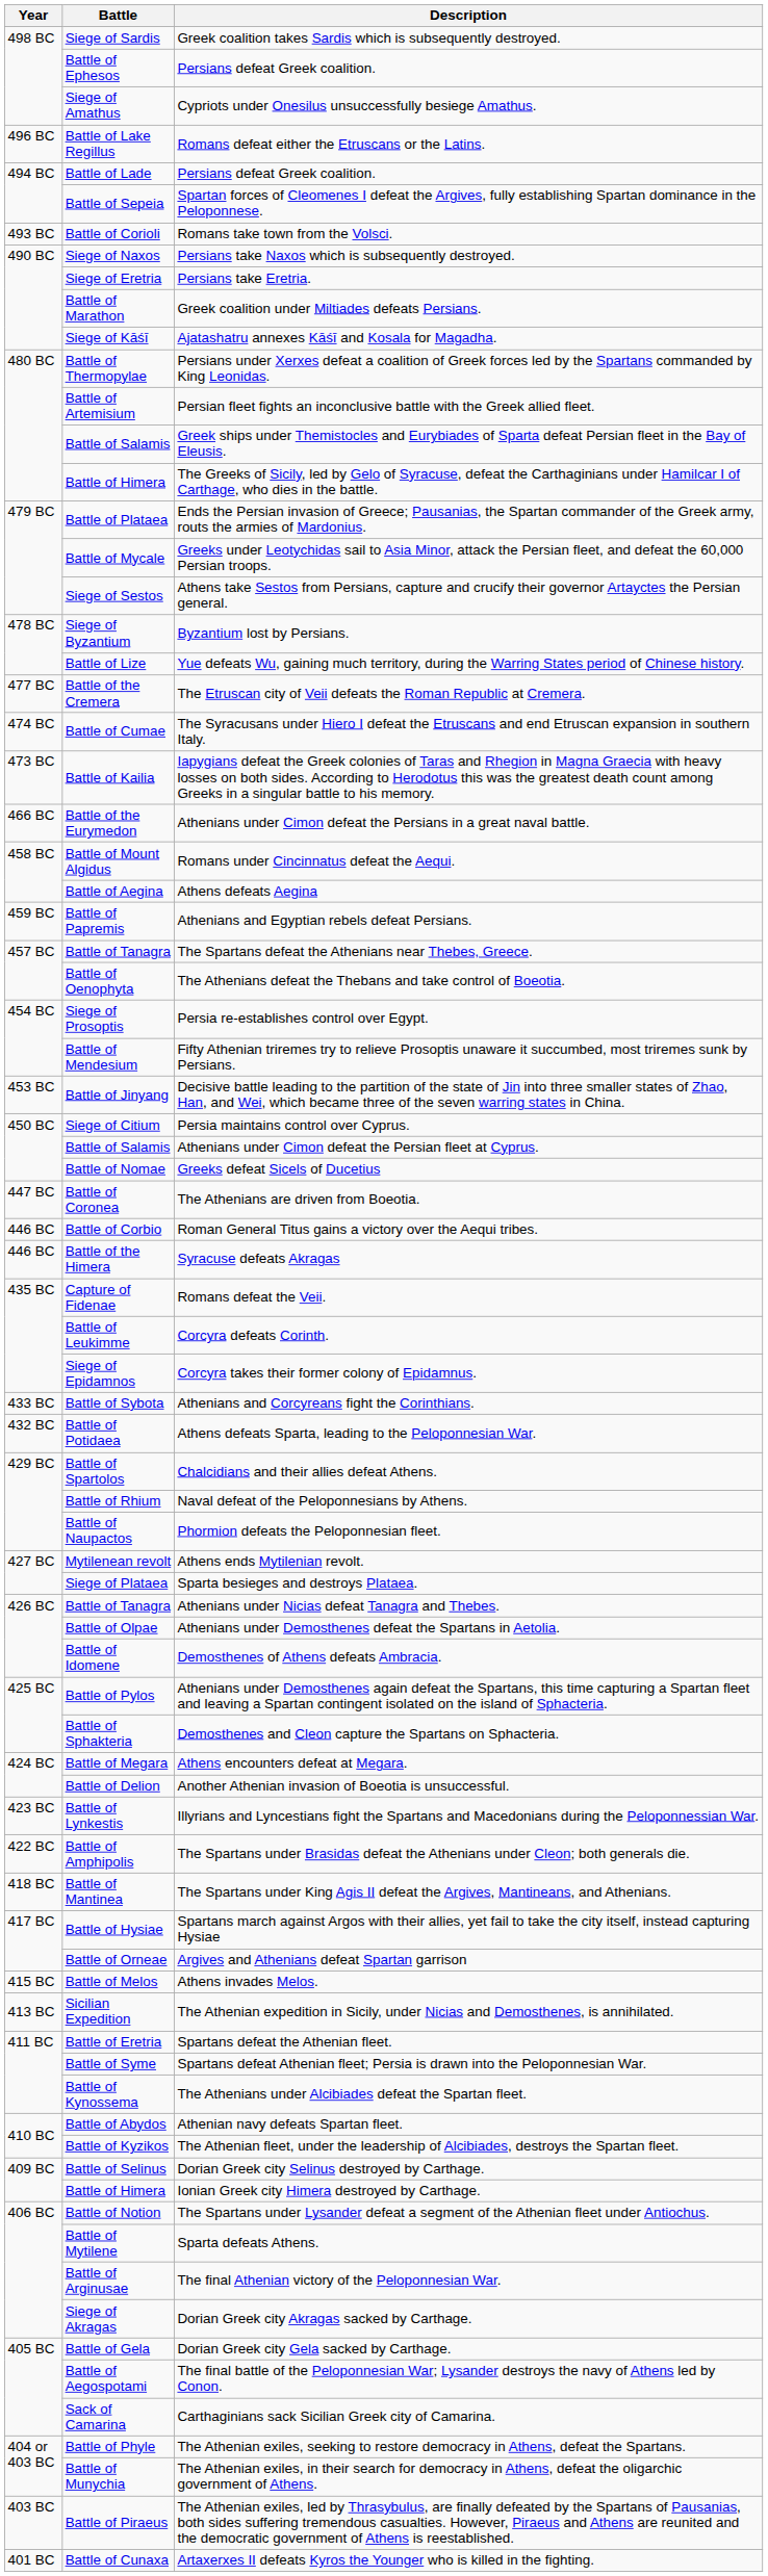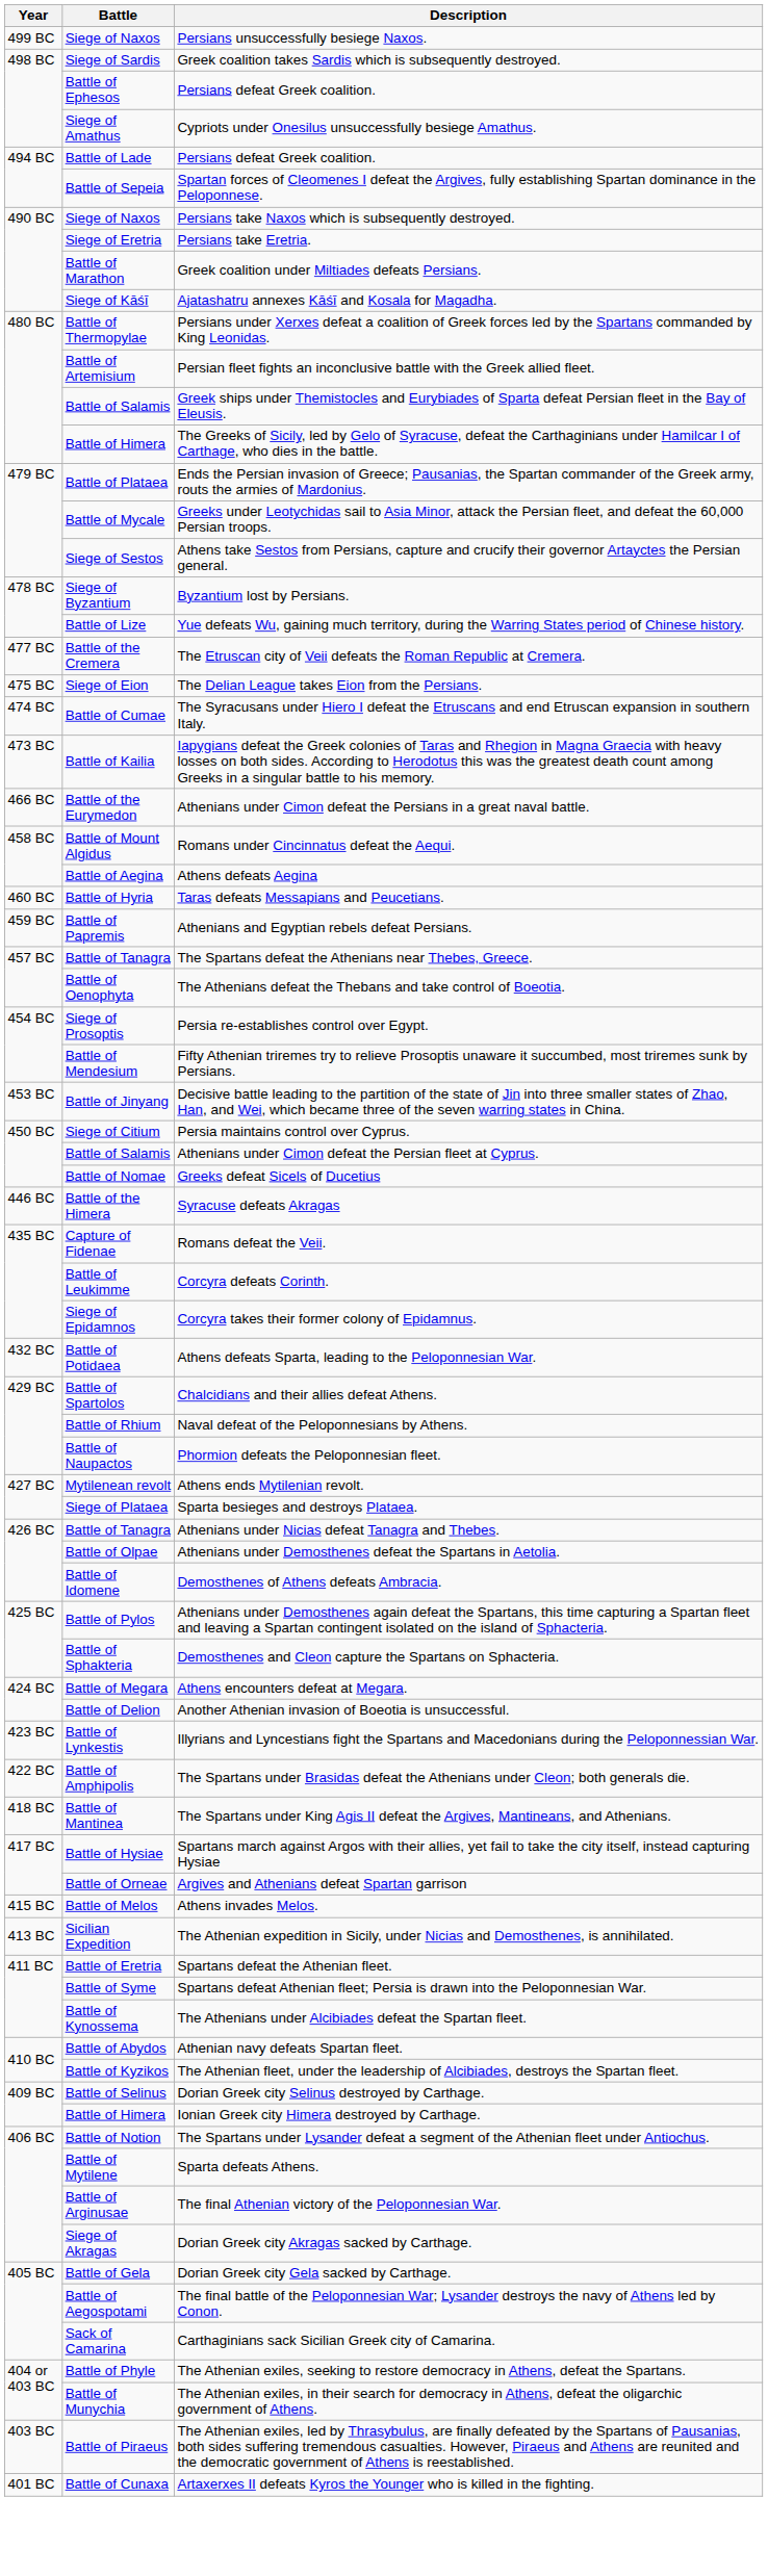+ row: 499 BC | Siege of Naxos | Persians unsuccessfully besiege Naxos.
- row: 496 BC | Battle of Lake Regillus | Romans defeat either the Etruscans or the Latins.
- row: 493 BC | Battle of Corioli | Romans take town from the Volsci.
+ row: 475 BC | Siege of Eion | The Delian League takes Eion from the Persians.
+ row: 460 BC | Battle of Hyria | Taras defeats Messapians and Peucetians.
- row: 447 BC | Battle of Coronea | The Athenians are driven from Boeotia.
- row: 446 BC | Battle of Corbio | Roman General Titus gains a victory over the Aequi tribes.
- row: 433 BC | Battle of Sybota | Athenians and Corcyreans fight the Corinthians.
